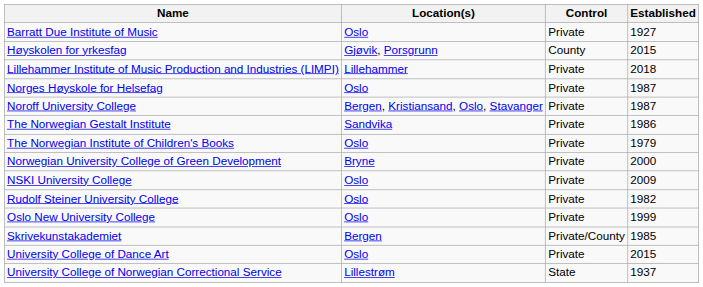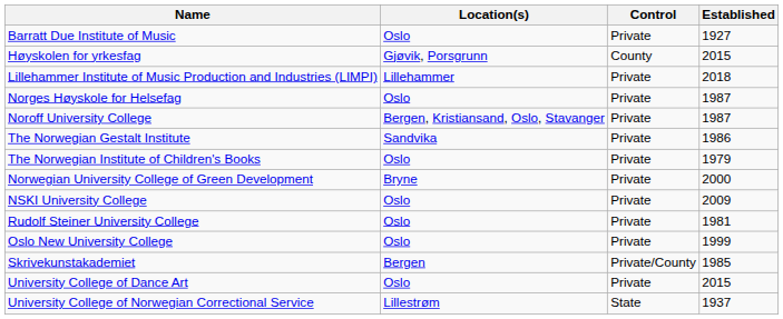Rudolf Steiner University College | Established: 1982 -> 1981
